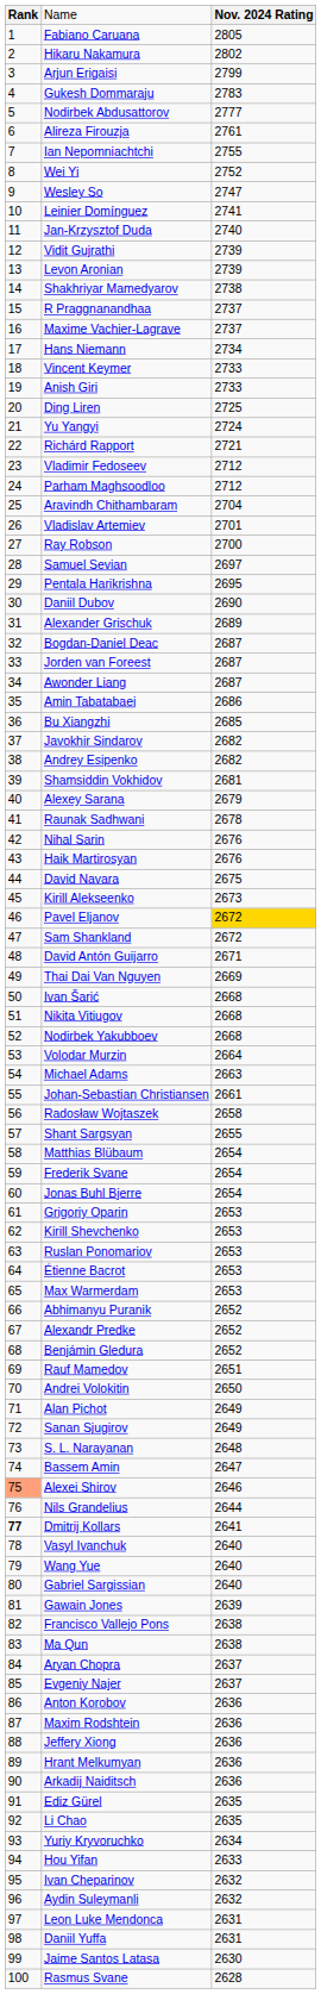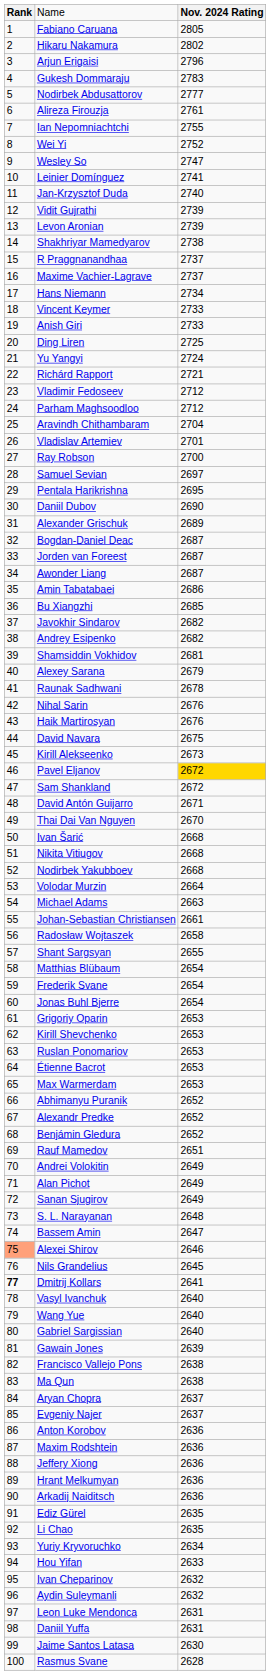Arjun Erigaisi | column 3: 2799 -> 2796
Thai Dai Van Nguyen | column 3: 2669 -> 2670
Andrei Volokitin | column 3: 2650 -> 2649
Nils Grandelius | column 3: 2644 -> 2645
